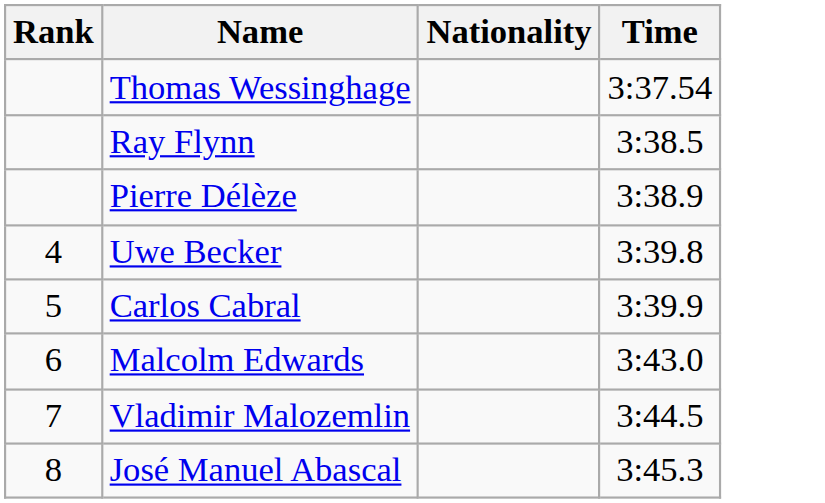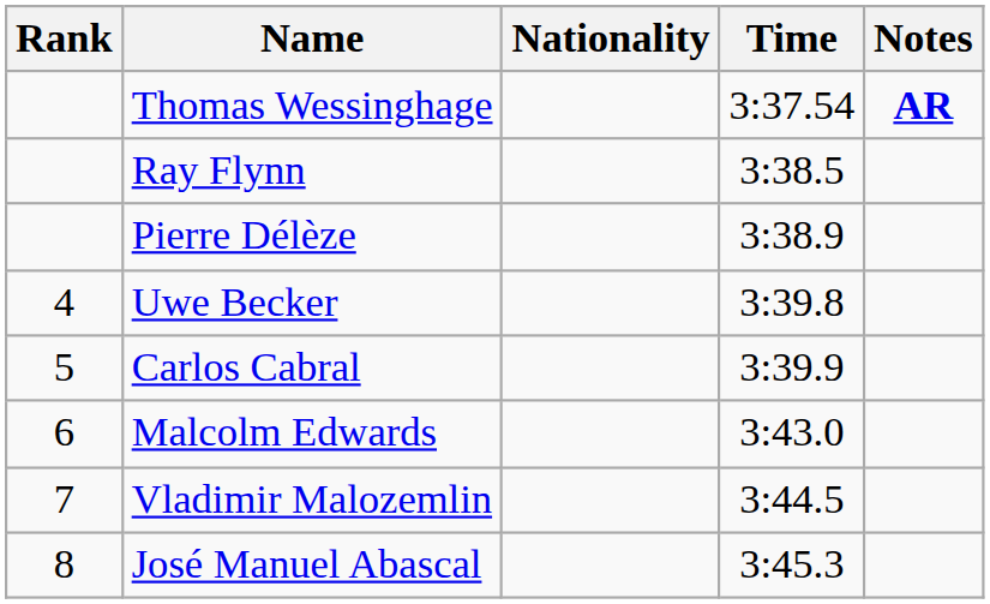+ column: Notes | AR
